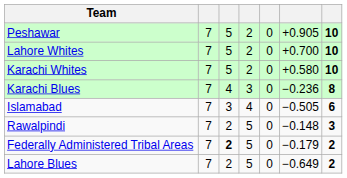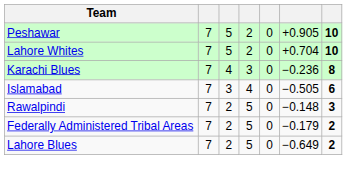Lahore Whites | column 6: +0.700 -> +0.704
- row: Karachi Whites | 7 | 5 | 2 | 0 | +0.580 | 10
Federally Administered Tribal Areas | column 3: bold -> normal
